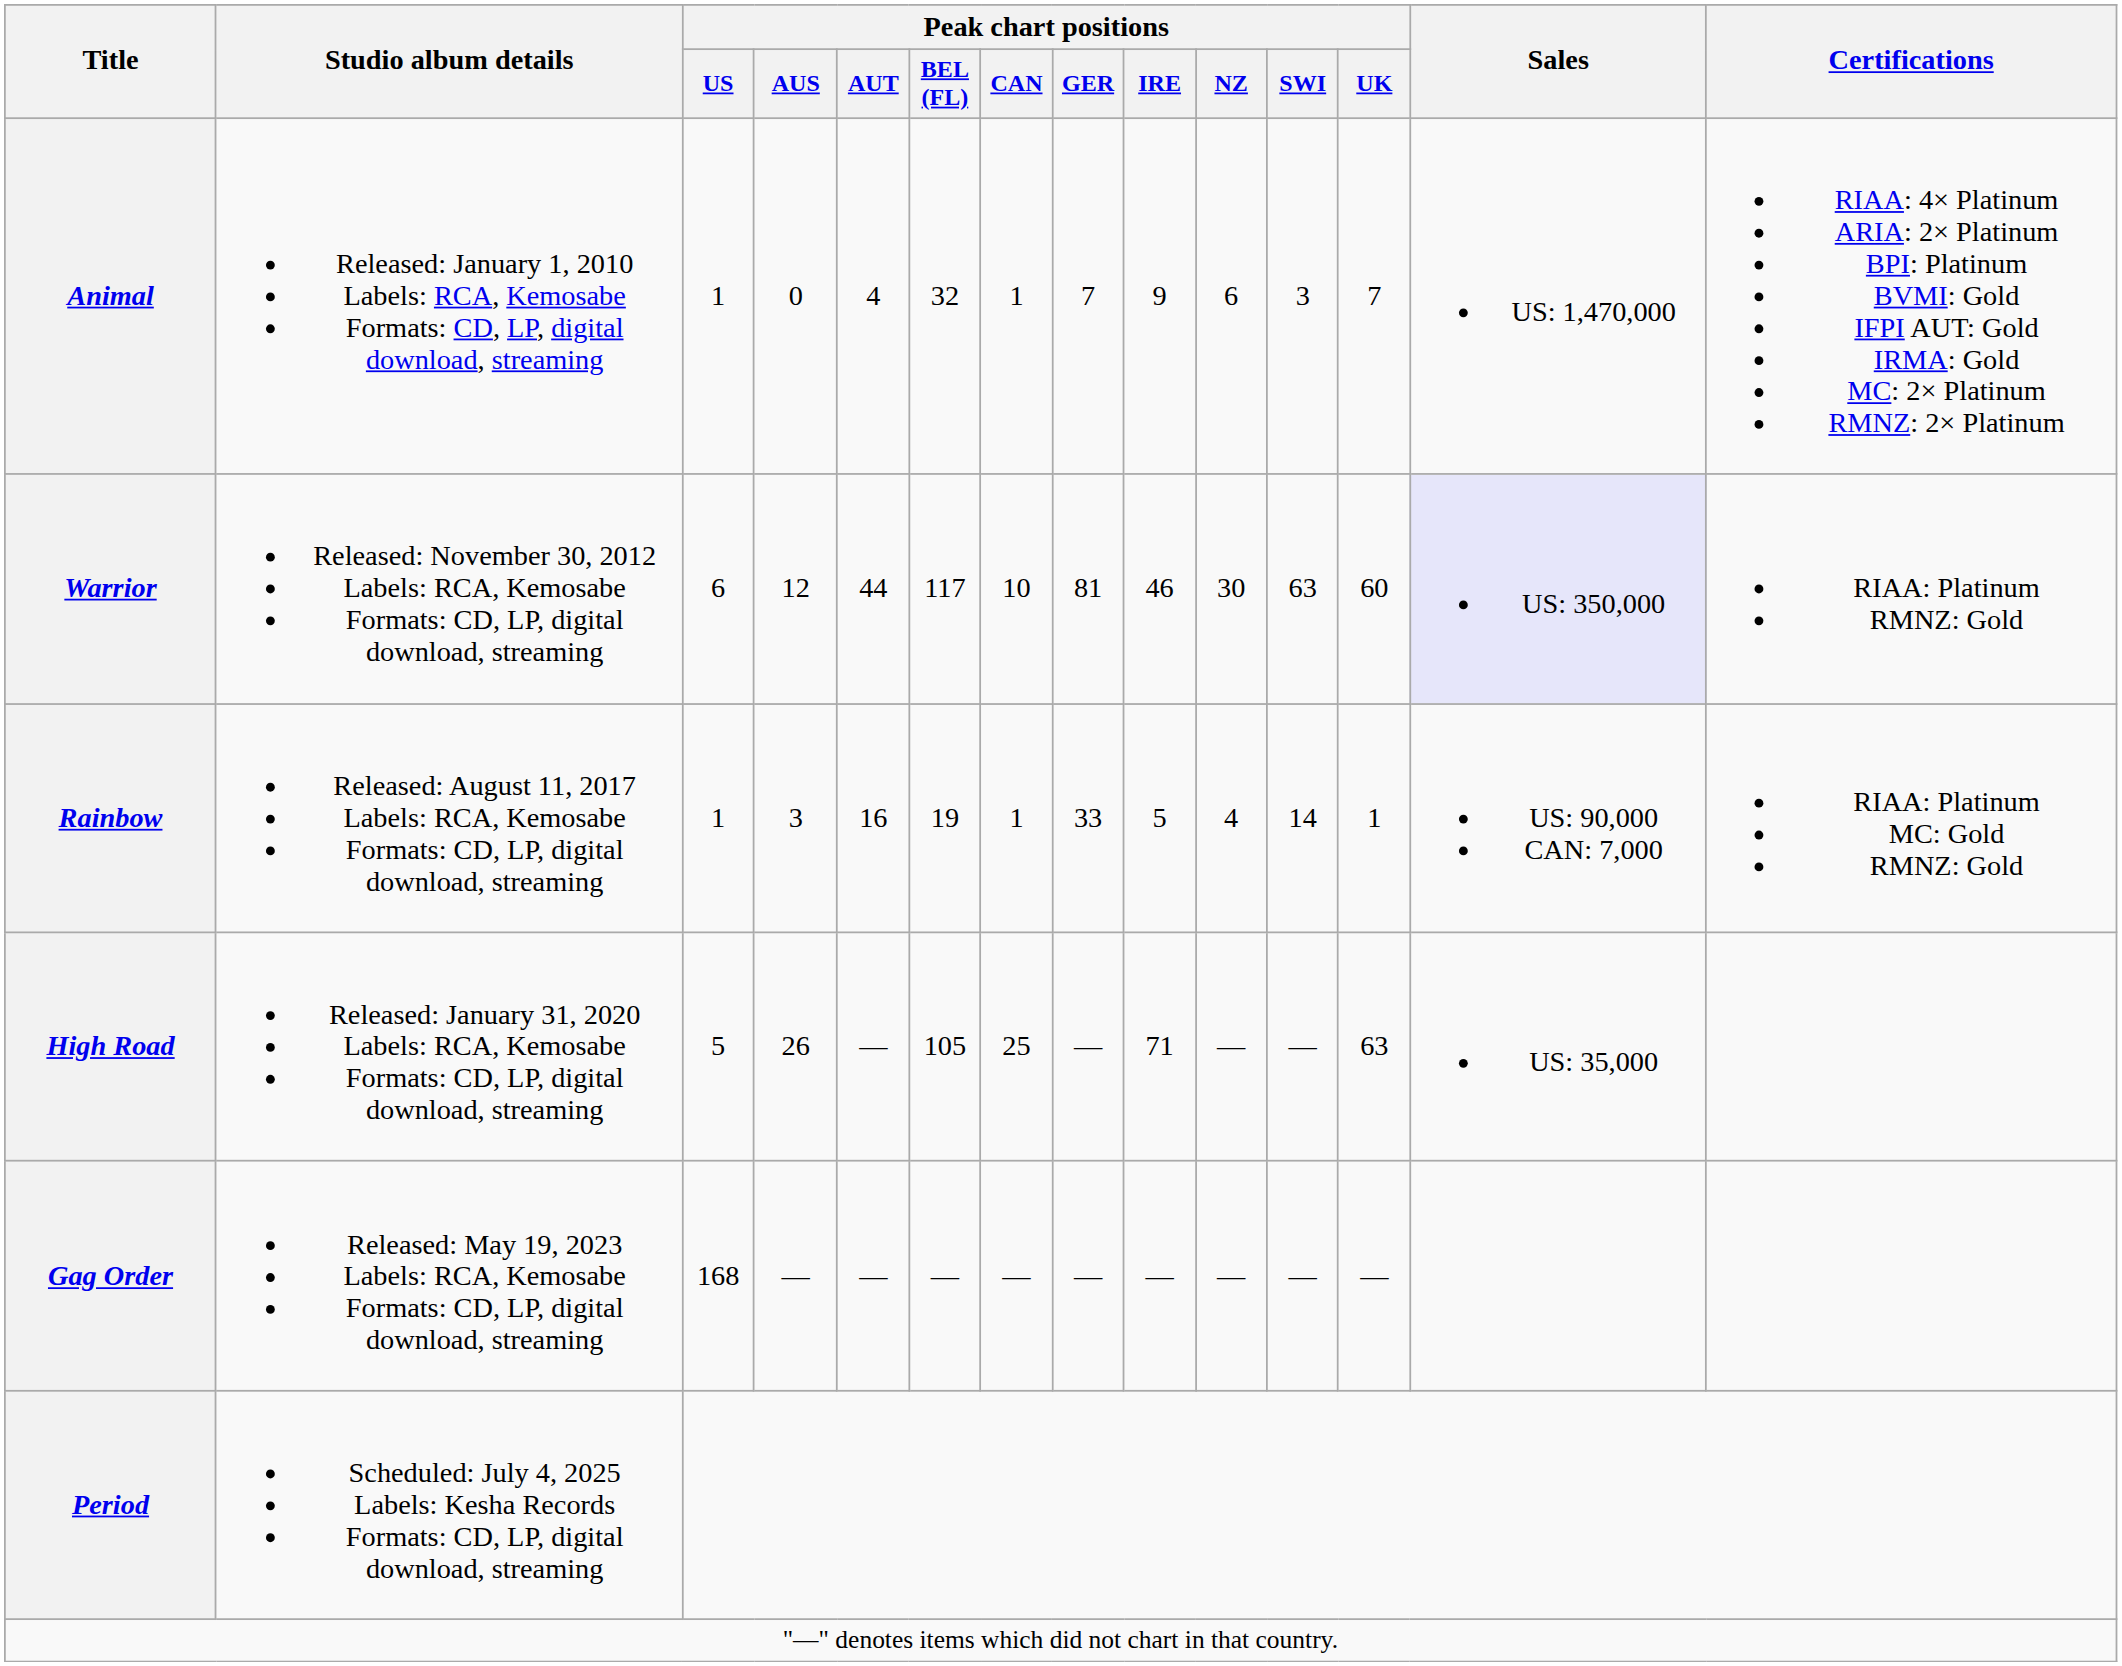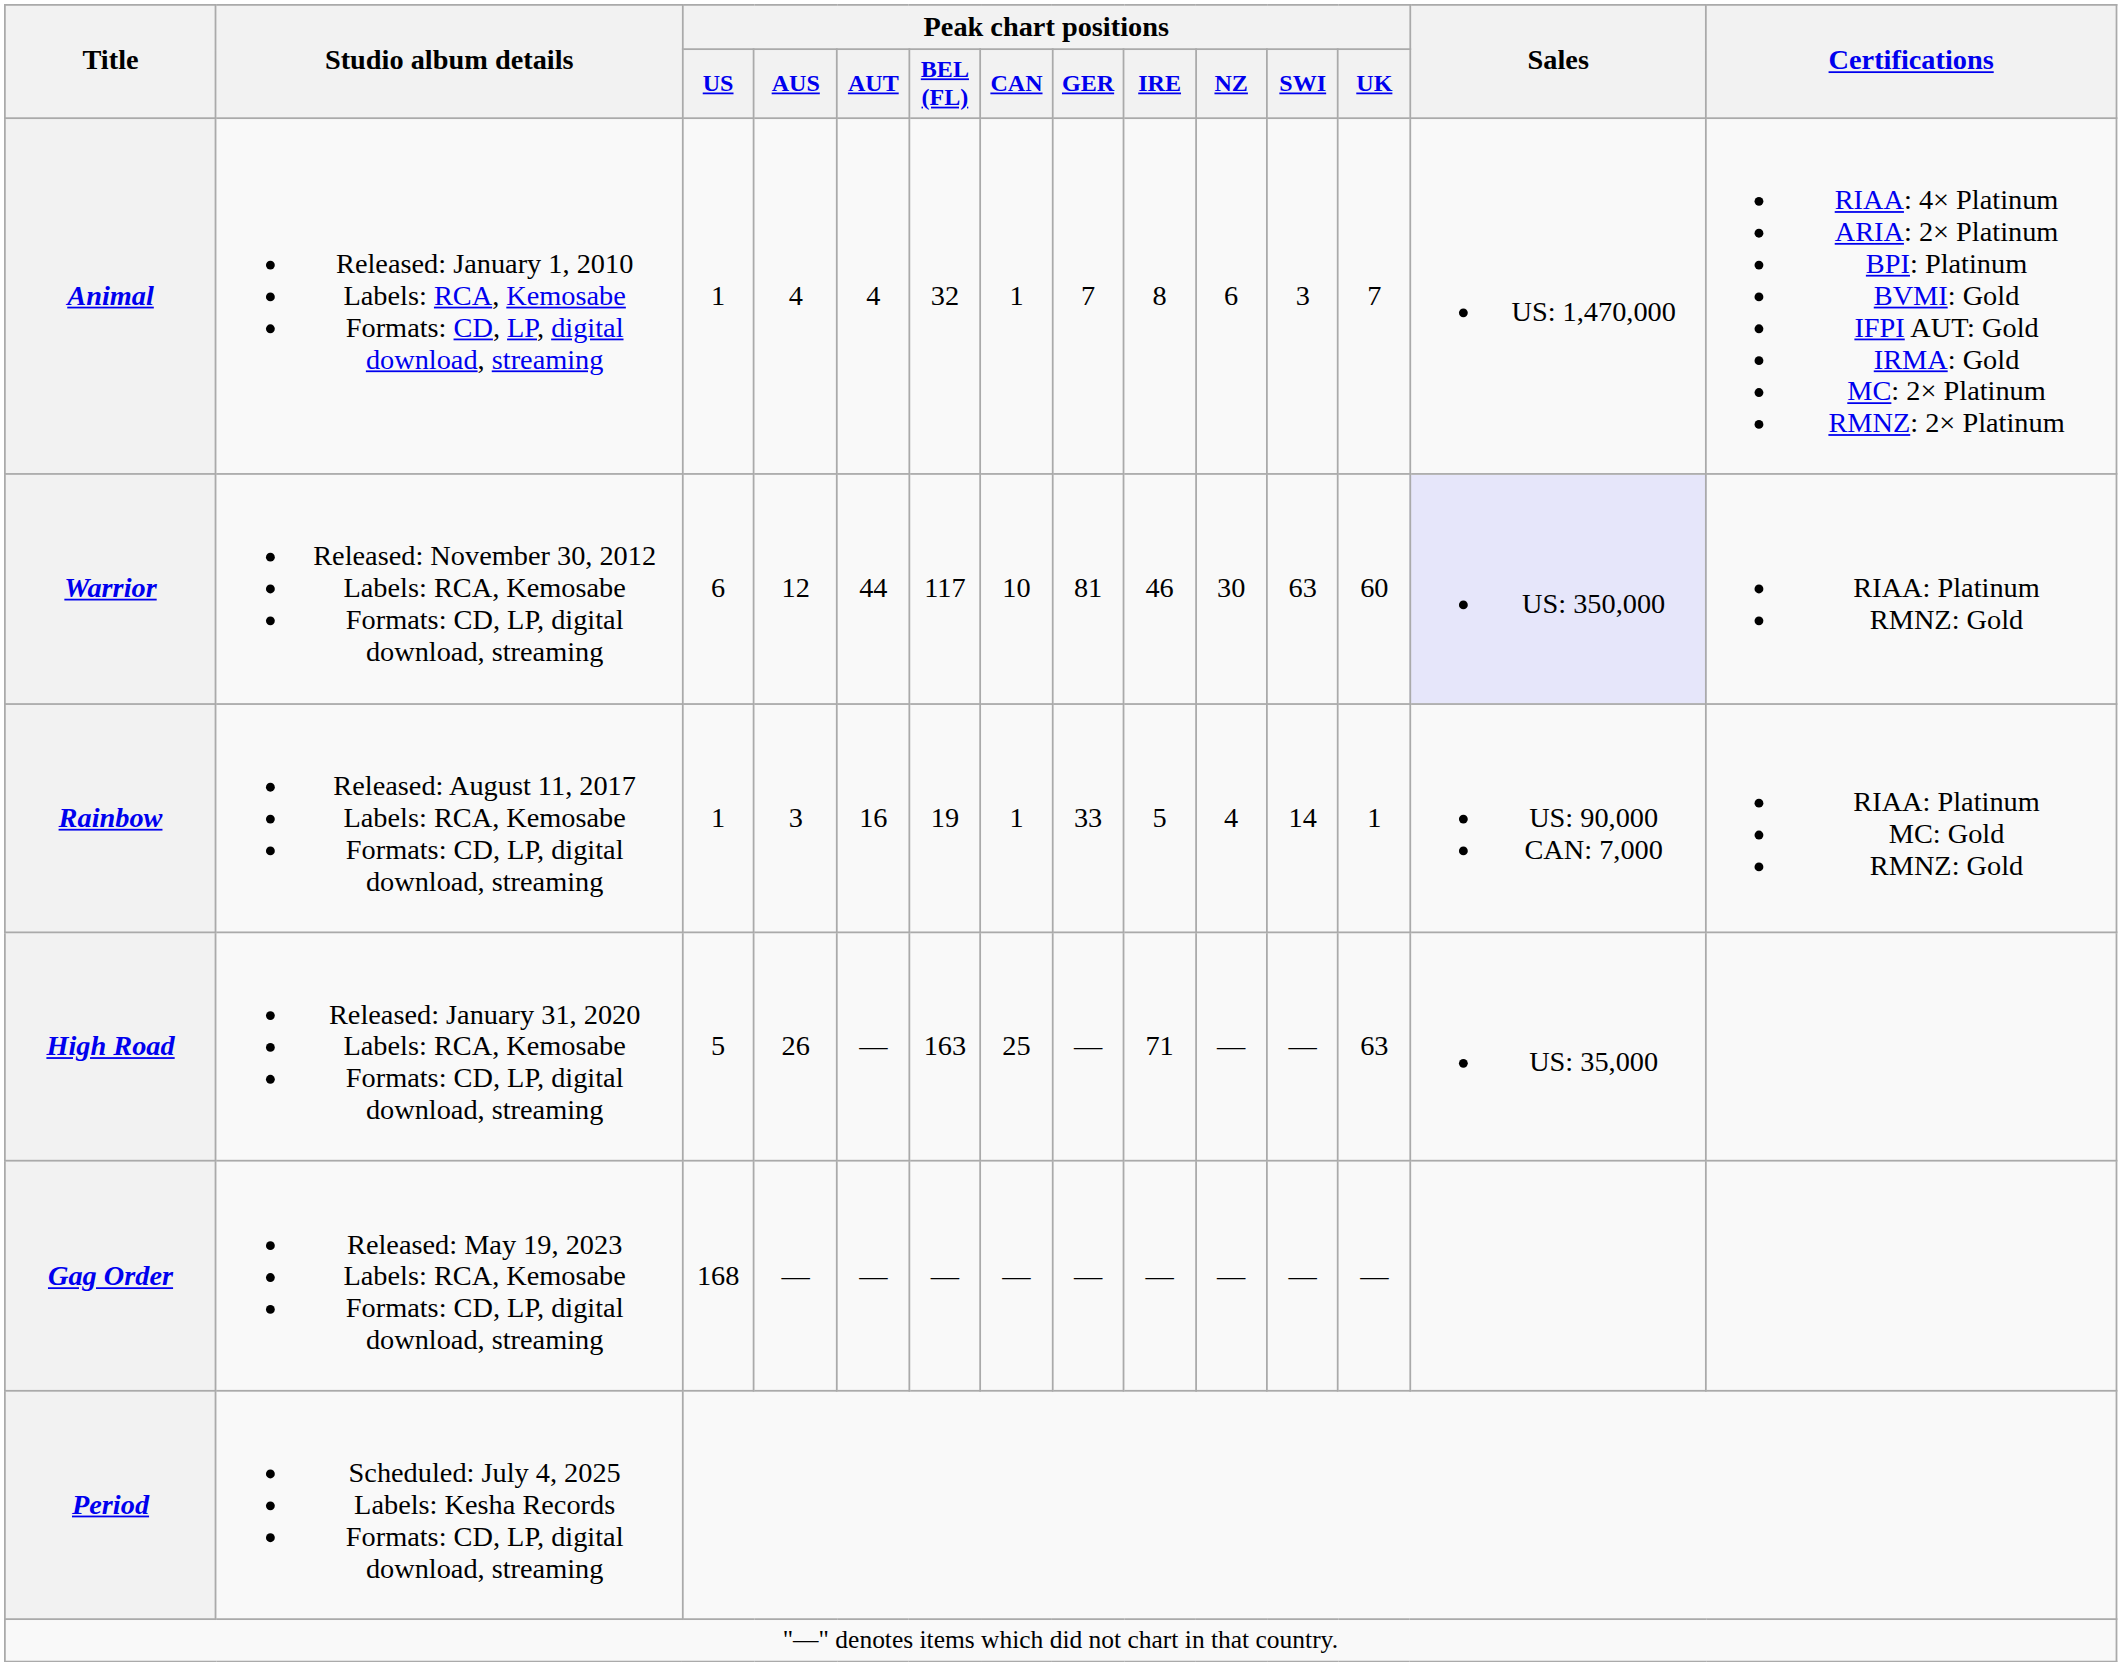Animal | Peak chart positions / AUS: 0 -> 4
Animal | Peak chart positions / IRE: 9 -> 8
High Road | Peak chart positions / BEL (FL): 105 -> 163
